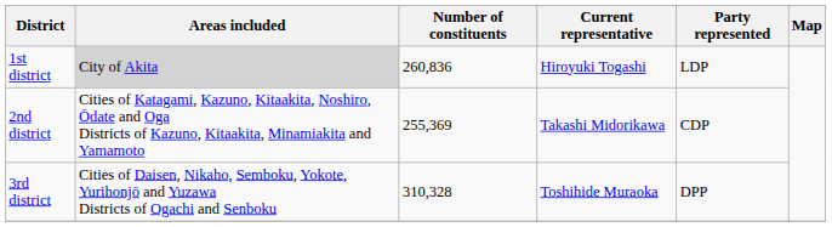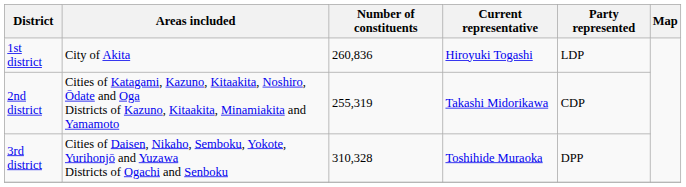1st district | Areas included: lightgrey background -> no background
2nd district | Number of constituents: 255,369 -> 255,319
